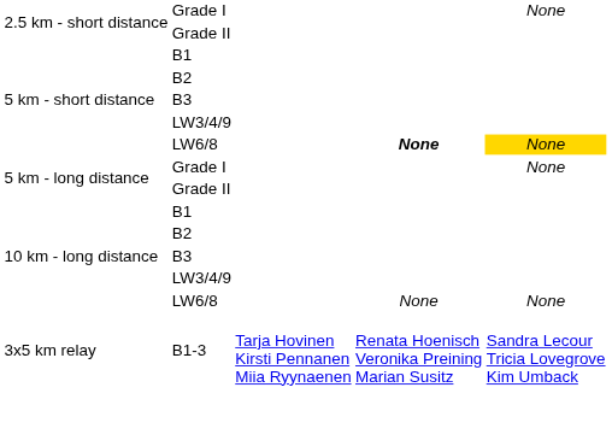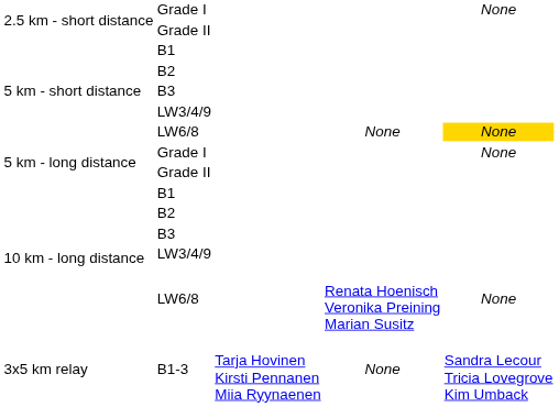5 km - short distance / LW6/8 | column 4: bold -> normal
10 km - long distance / LW6/8 | column 4: None -> Renata Hoenisch Veronika Preining Marian Susitz
B1-3 | column 4: Renata Hoenisch Veronika Preining Marian Susitz -> None
